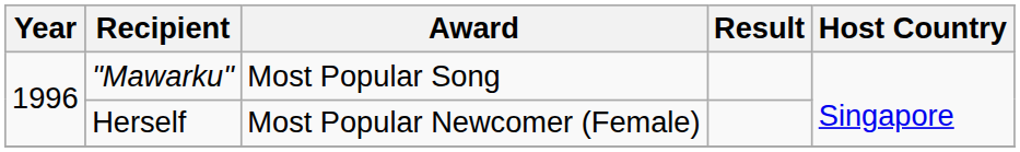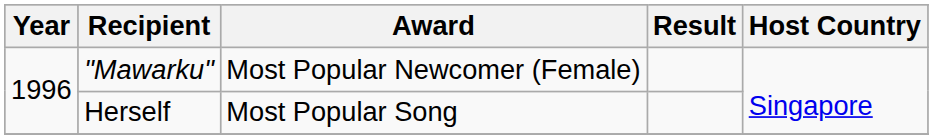"Mawarku" | Award: Most Popular Song -> Most Popular Newcomer (Female)
Herself | Award: Most Popular Newcomer (Female) -> Most Popular Song
